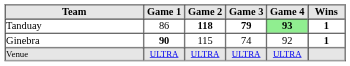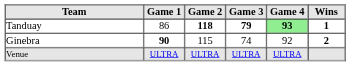Ginebra | Wins: 1 -> 2
